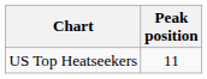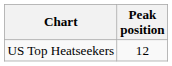US Top Heatseekers | Peak position: 11 -> 12
